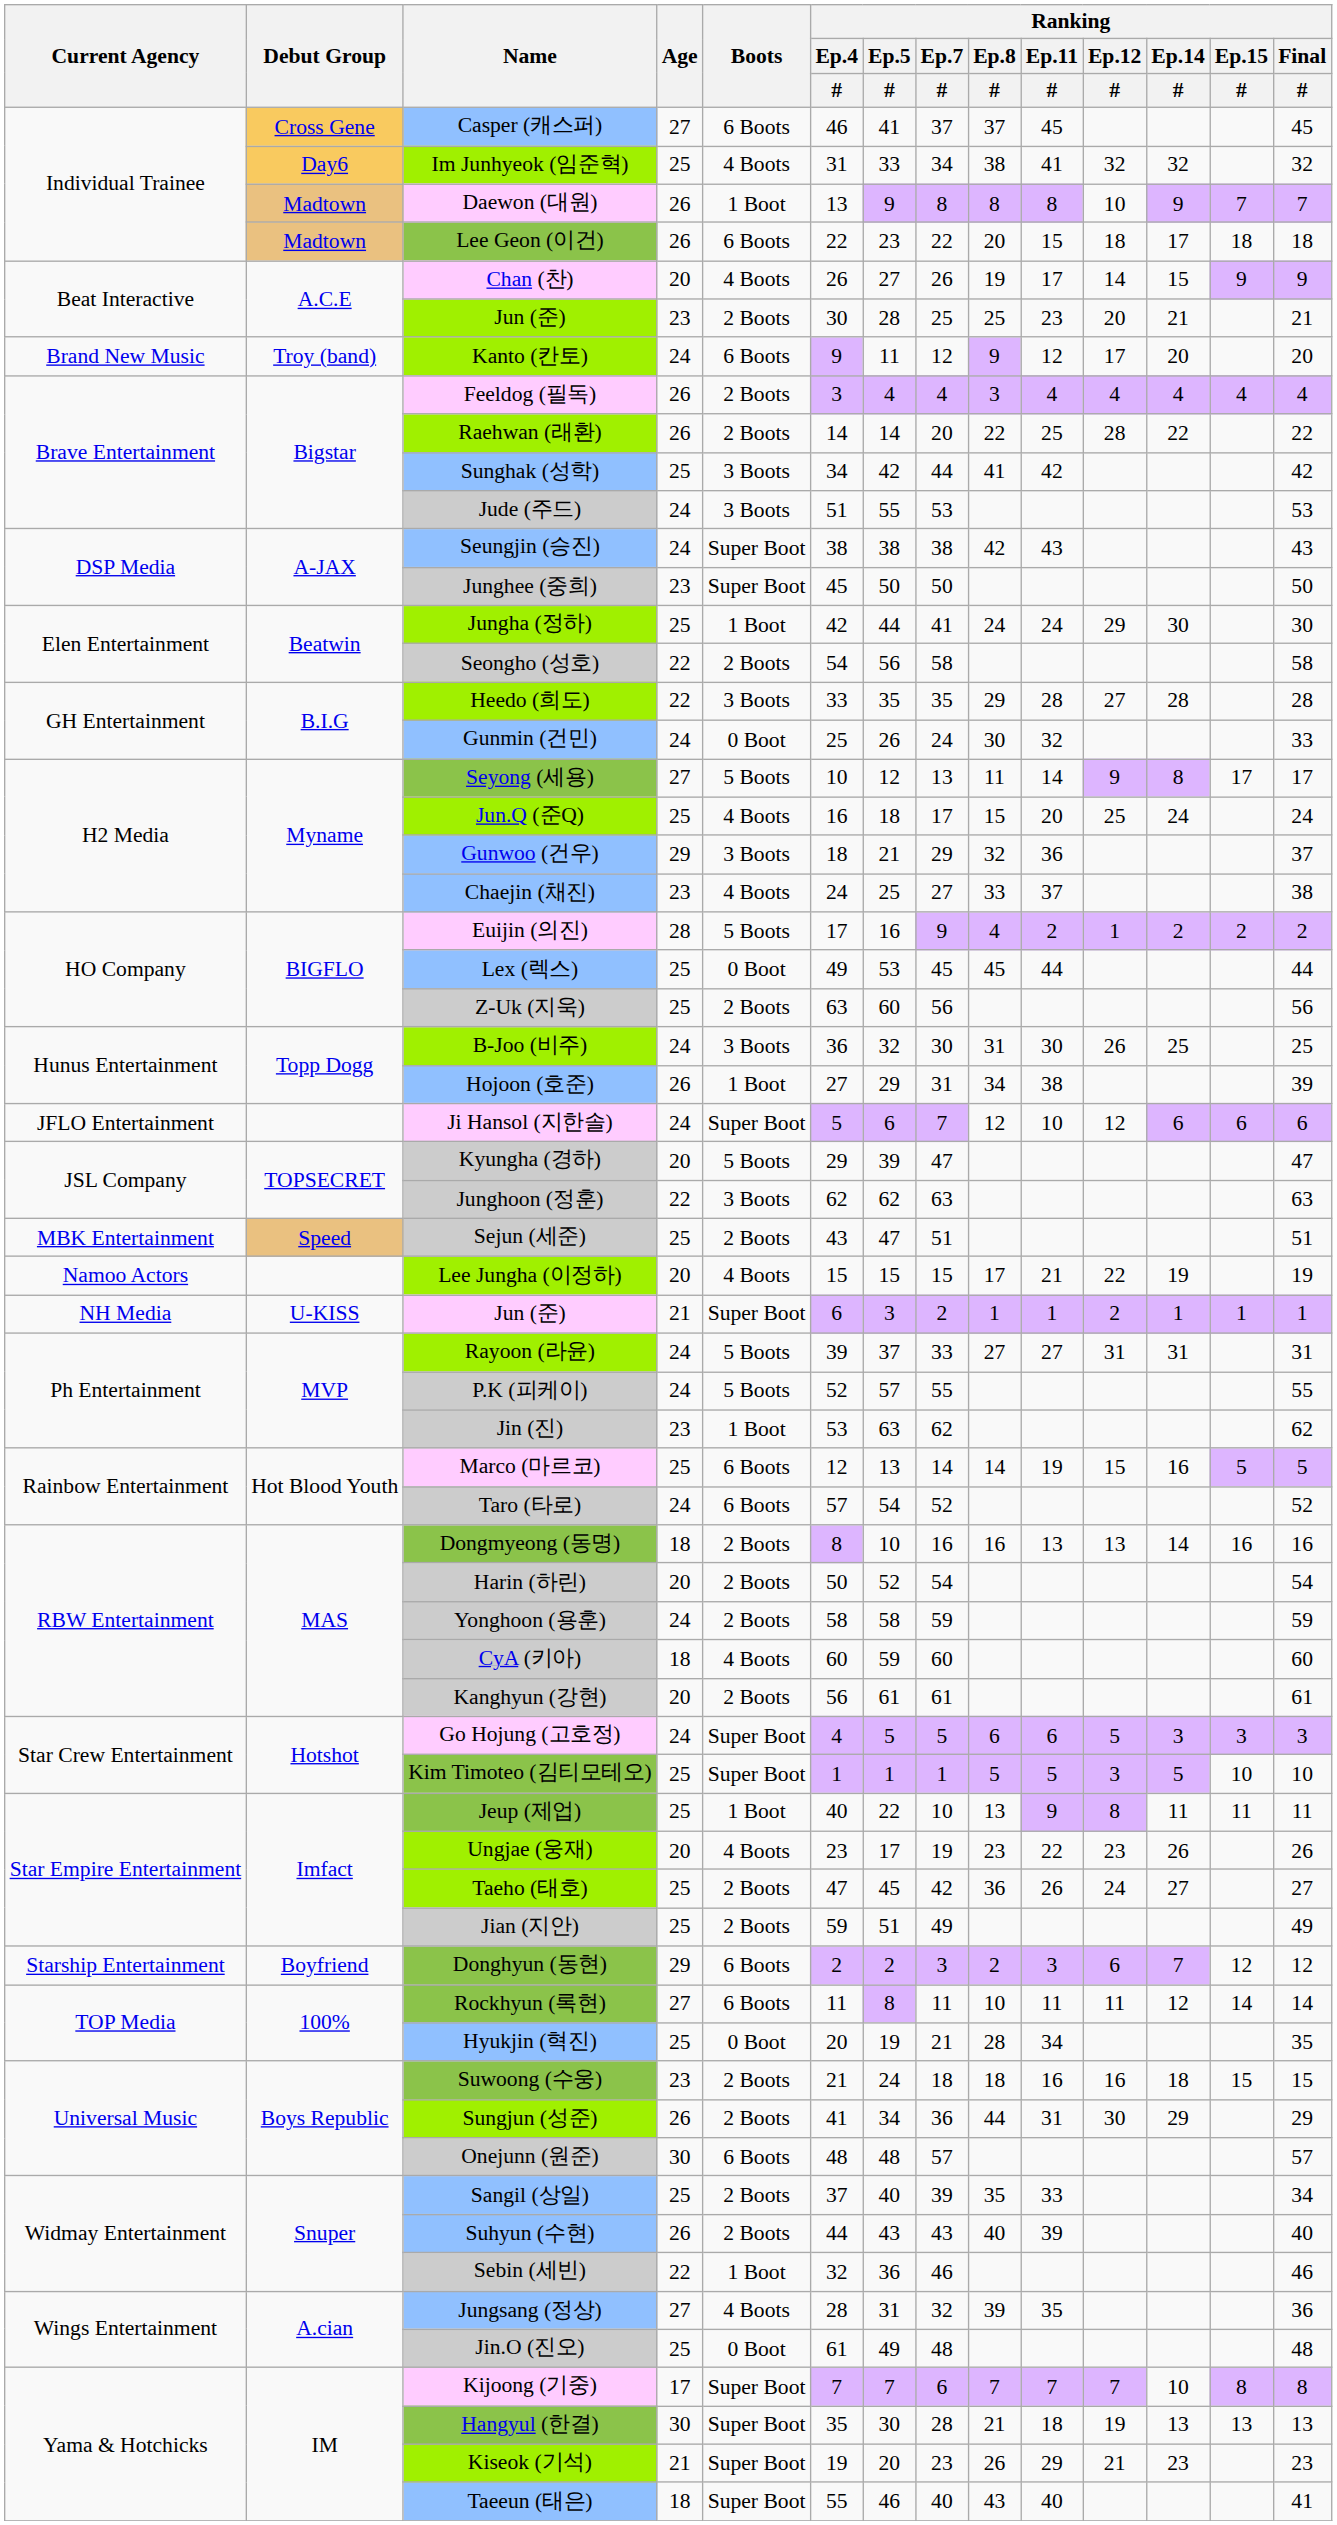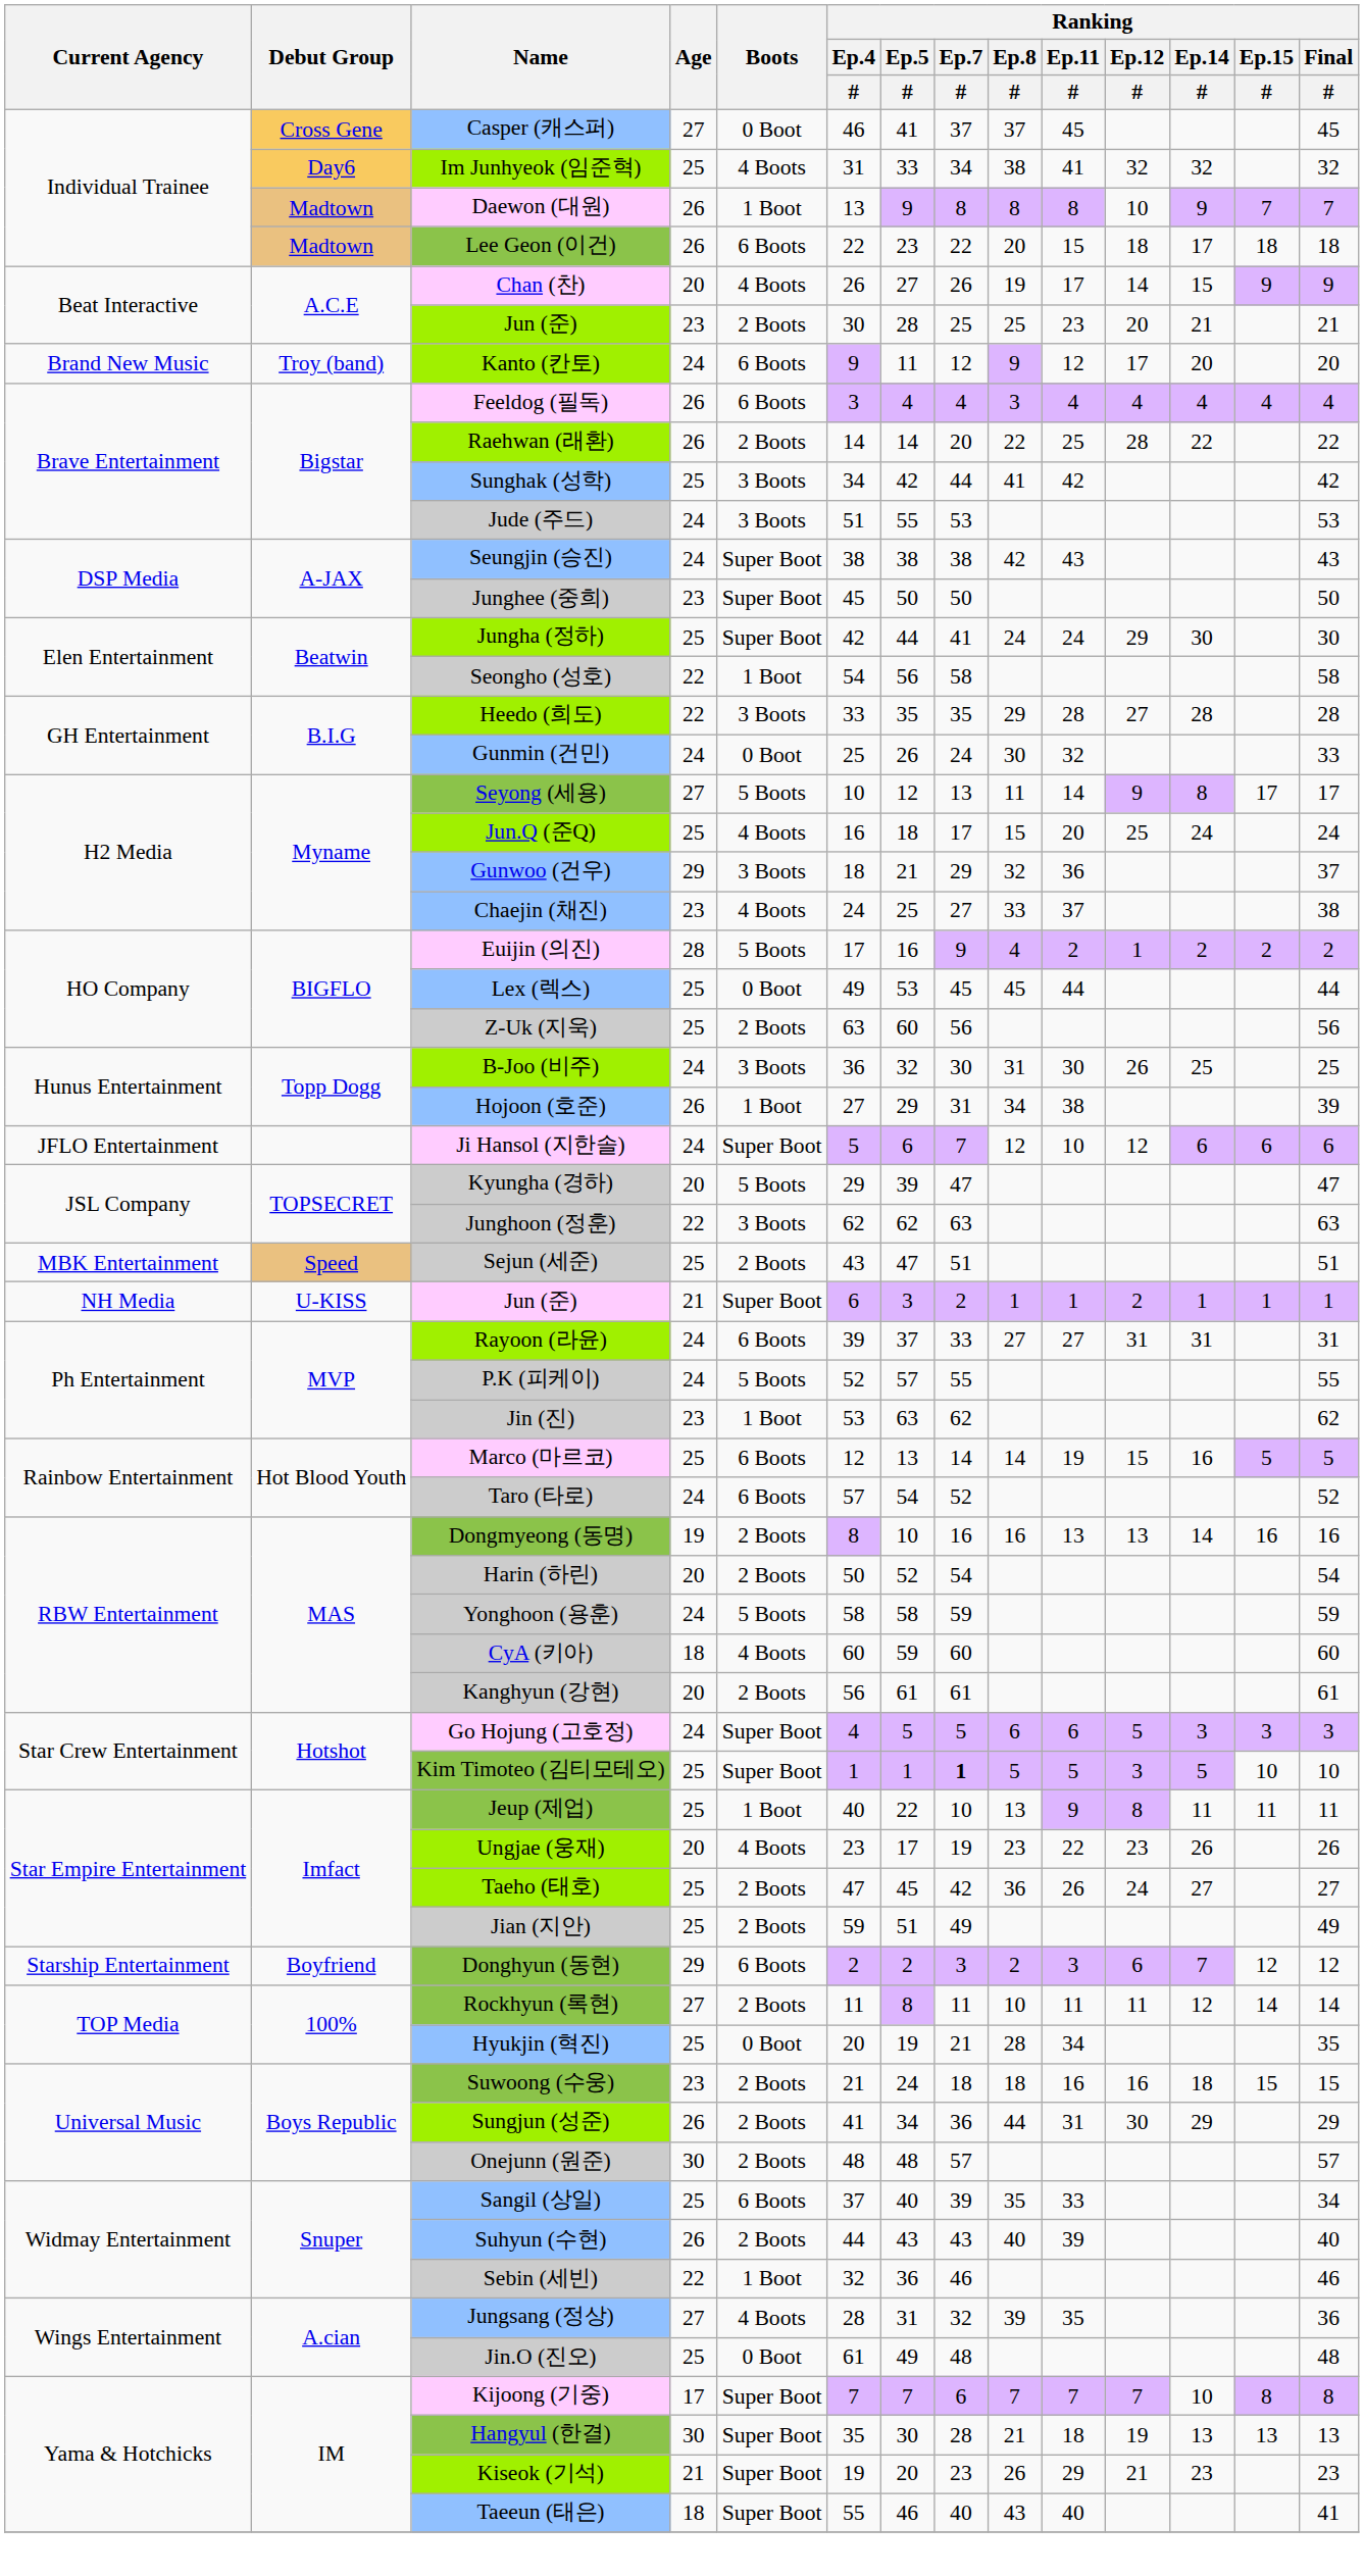Casper (캐스퍼) | Boots: 6 Boots -> 0 Boot
Feeldog (필독) | Boots: 2 Boots -> 6 Boots
Jungha (정하) | Boots: 1 Boot -> Super Boot
Seongho (성호) | Boots: 2 Boots -> 1 Boot
- row: Namoo Actors | Lee Jungha (이정하) | 20 | 4 Boots | 15 | 15 | 15 | 17 | 21 | 22 | 19 | 19
Rayoon (라윤) | Boots: 5 Boots -> 6 Boots
Dongmyeong (동명) | Age: 18 -> 19
Yonghoon (용훈) | Boots: 2 Boots -> 5 Boots
Kim Timoteo (김티모테오) | Ranking / Ep.7 / #: normal -> bold
Rockhyun (록현) | Boots: 6 Boots -> 2 Boots
Onejunn (원준) | Boots: 6 Boots -> 2 Boots
Sangil (상일) | Boots: 2 Boots -> 6 Boots
